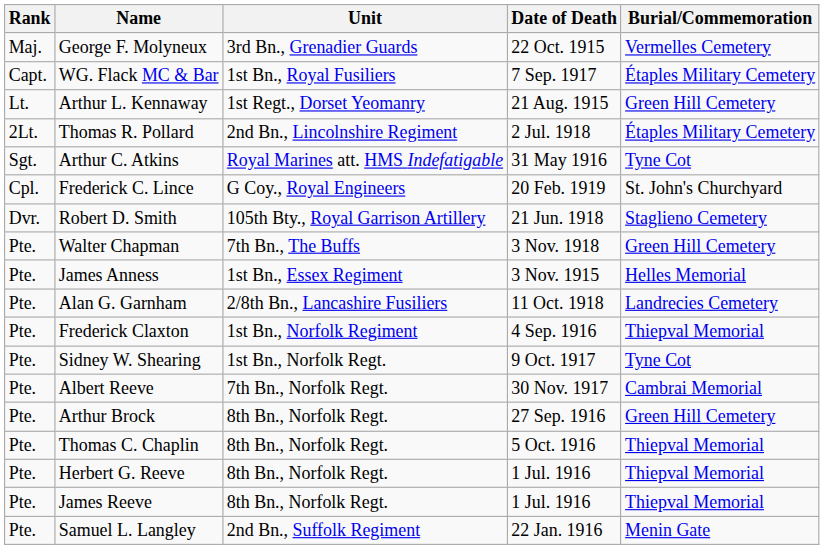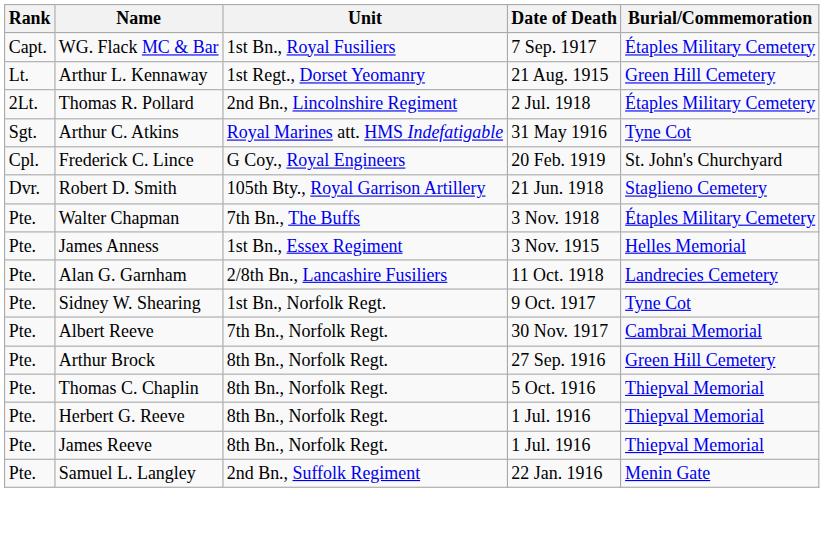- row: Maj. | George F. Molyneux | 3rd Bn., Grenadier Guards | 22 Oct. 1915 | Vermelles Cemetery
Walter Chapman | Burial/Commemoration: Green Hill Cemetery -> Étaples Military Cemetery
- row: Pte. | Frederick Claxton | 1st Bn., Norfolk Regiment | 4 Sep. 1916 | Thiepval Memorial
